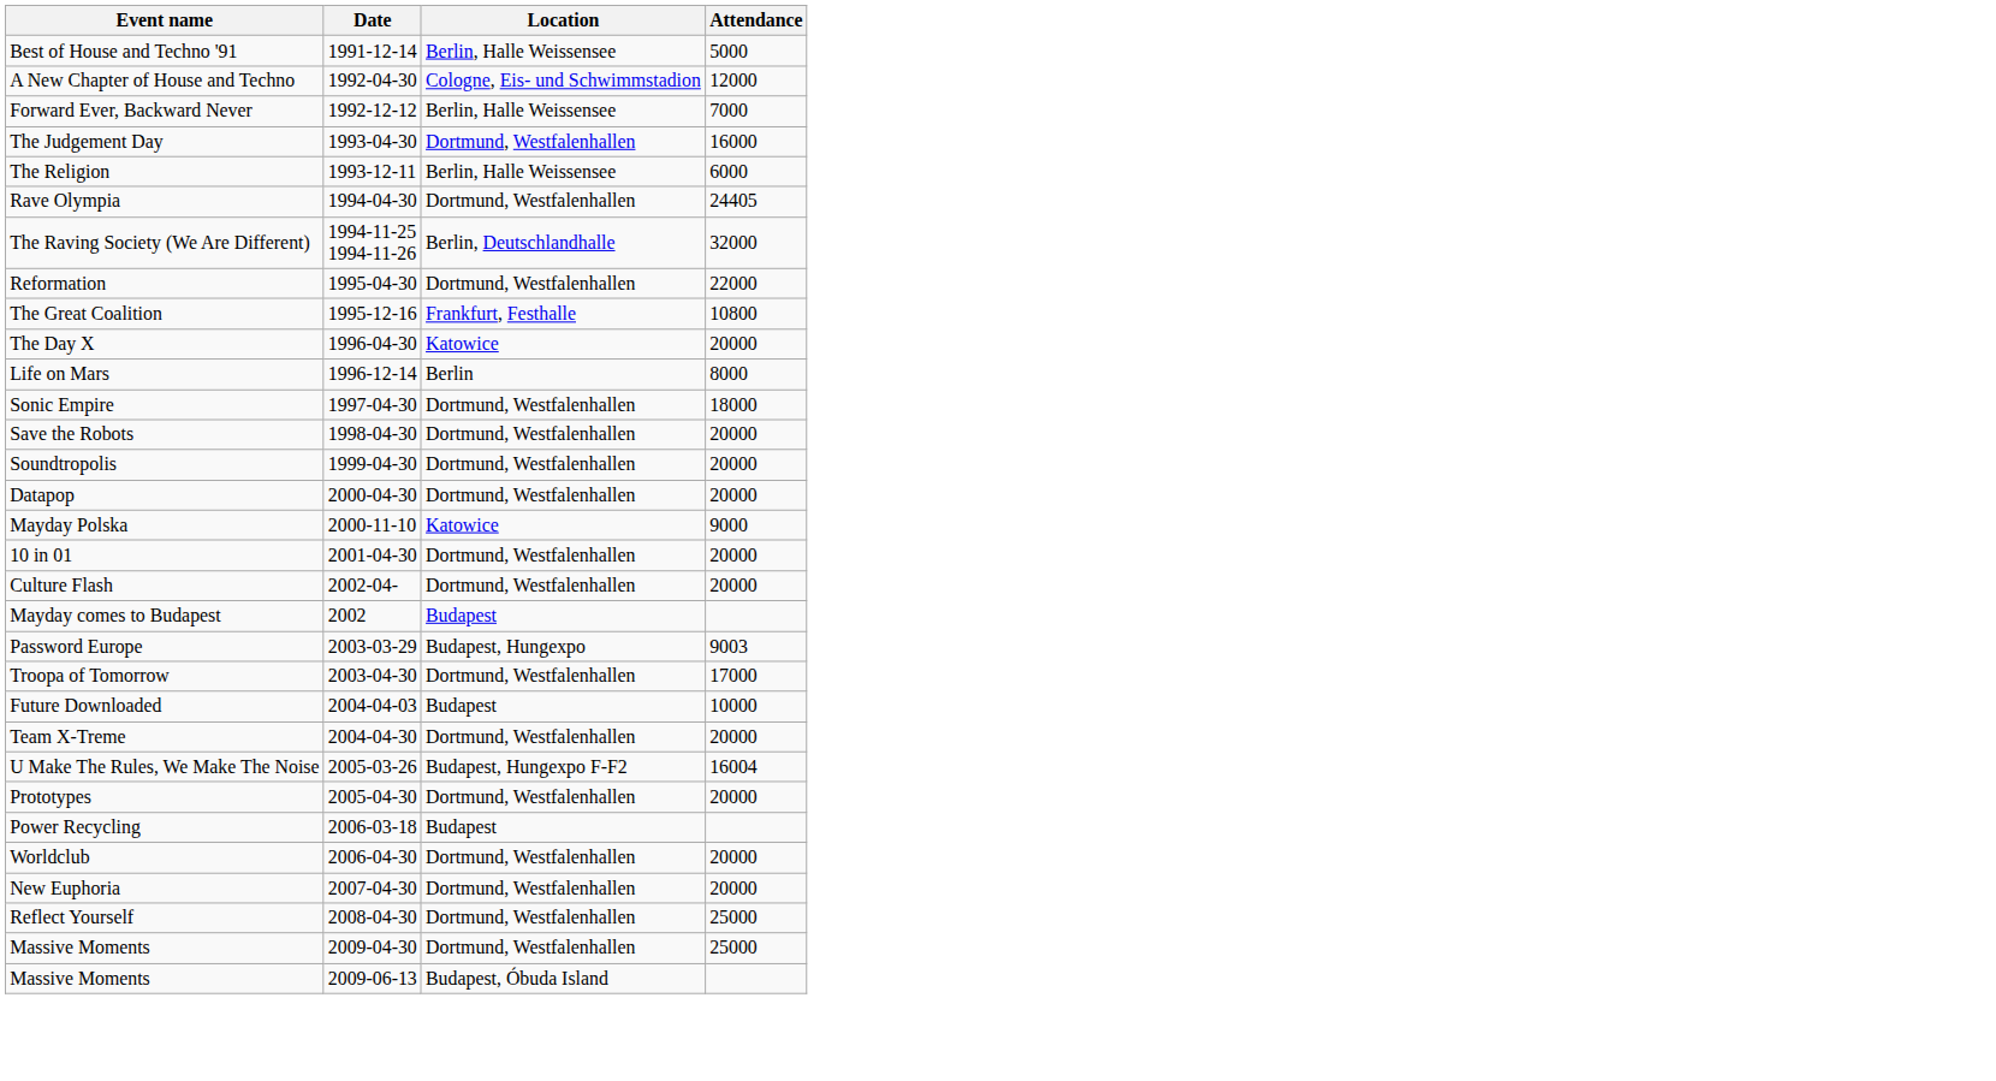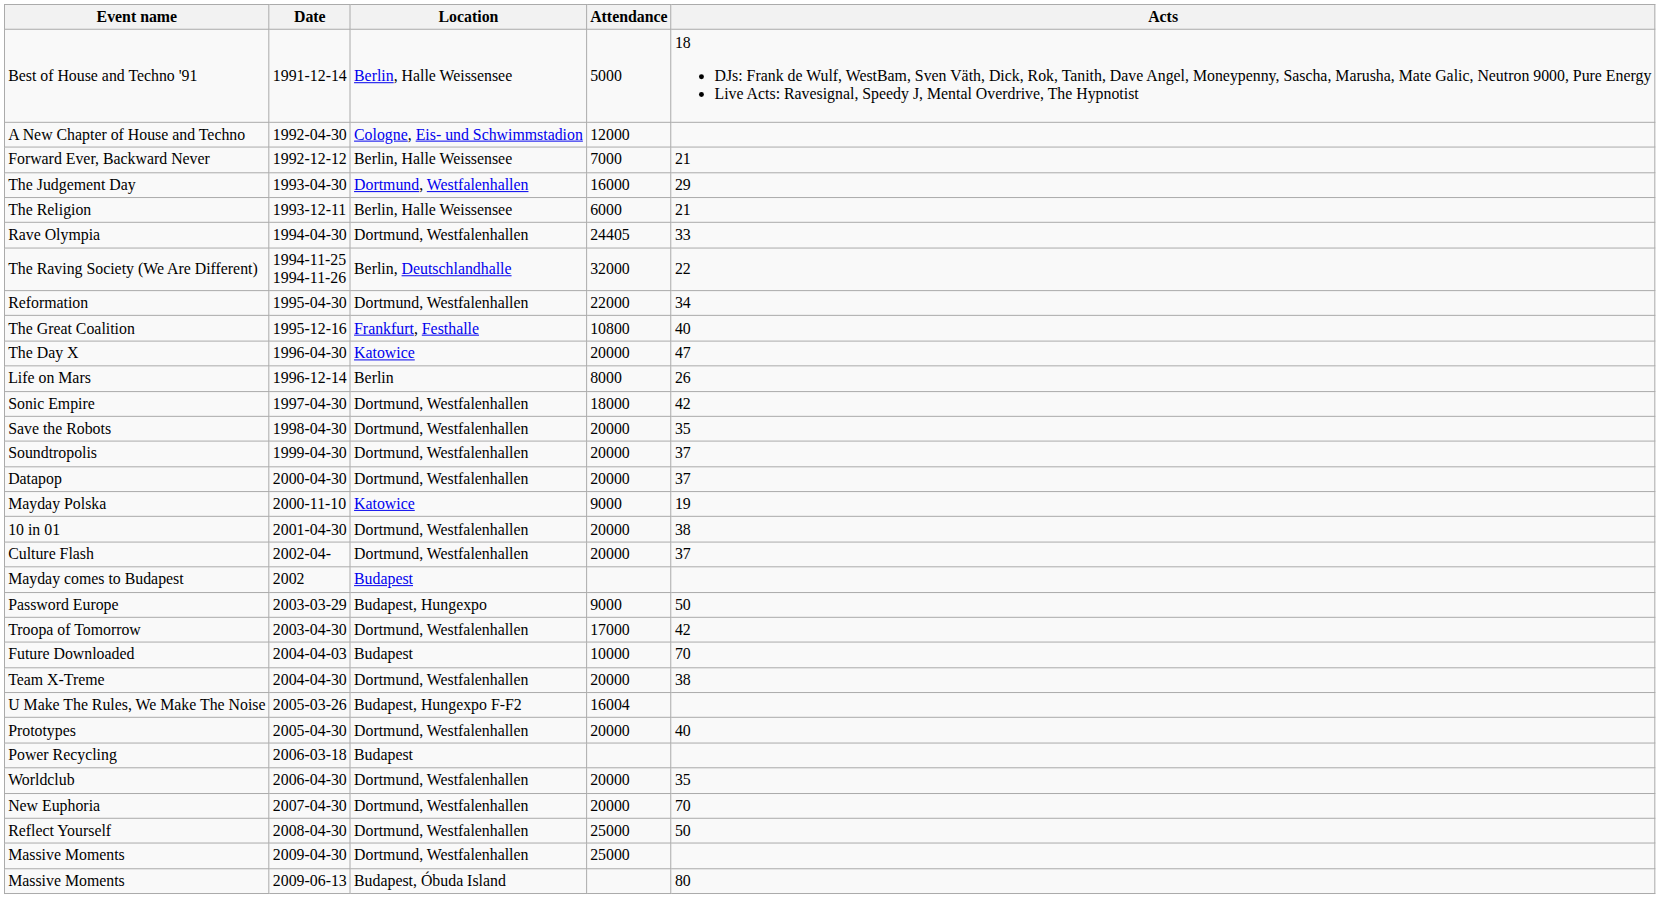+ column: Acts | 18 DJs: Frank de Wulf, WestBam, Sven Väth, Dick, Rok, Tanith, Dave Angel, Moneypenny, Sascha, Marusha, Mate Galic, Neutron 9000, Pure Energy Live Acts: Ravesignal, Speedy J, Mental Overdrive, The Hypnotist | 21 | 29 | 21 | 33 | 22 | 34 | 40 | 47 | 26 | 42 | 35 | 37 | 37 | 19 | 38 | 37 | 50 | 42 | 70 | 38 | 40 | 35 | 70 | 50 | 80
Password Europe | Attendance: 9003 -> 9000
